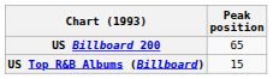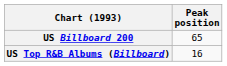US Top R&B Albums (Billboard) | Peak position: 15 -> 16
